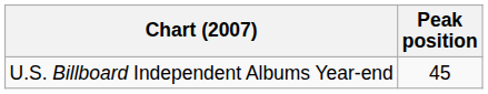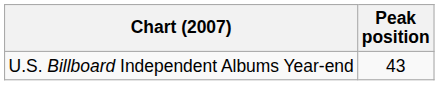U.S. Billboard Independent Albums Year-end | Peak position: 45 -> 43
